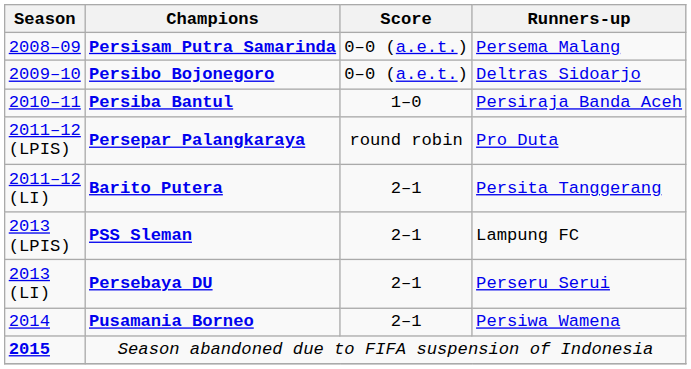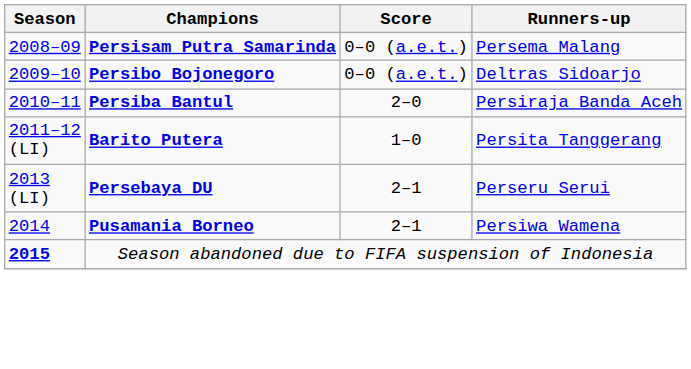Persiba Bantul | Score: 1–0 -> 2–0
- row: 2011–12 (LPIS) | Persepar Palangkaraya | round robin | Pro Duta
Barito Putera | Score: 2–1 -> 1–0
- row: 2013 (LPIS) | PSS Sleman | 2–1 | Lampung FC
